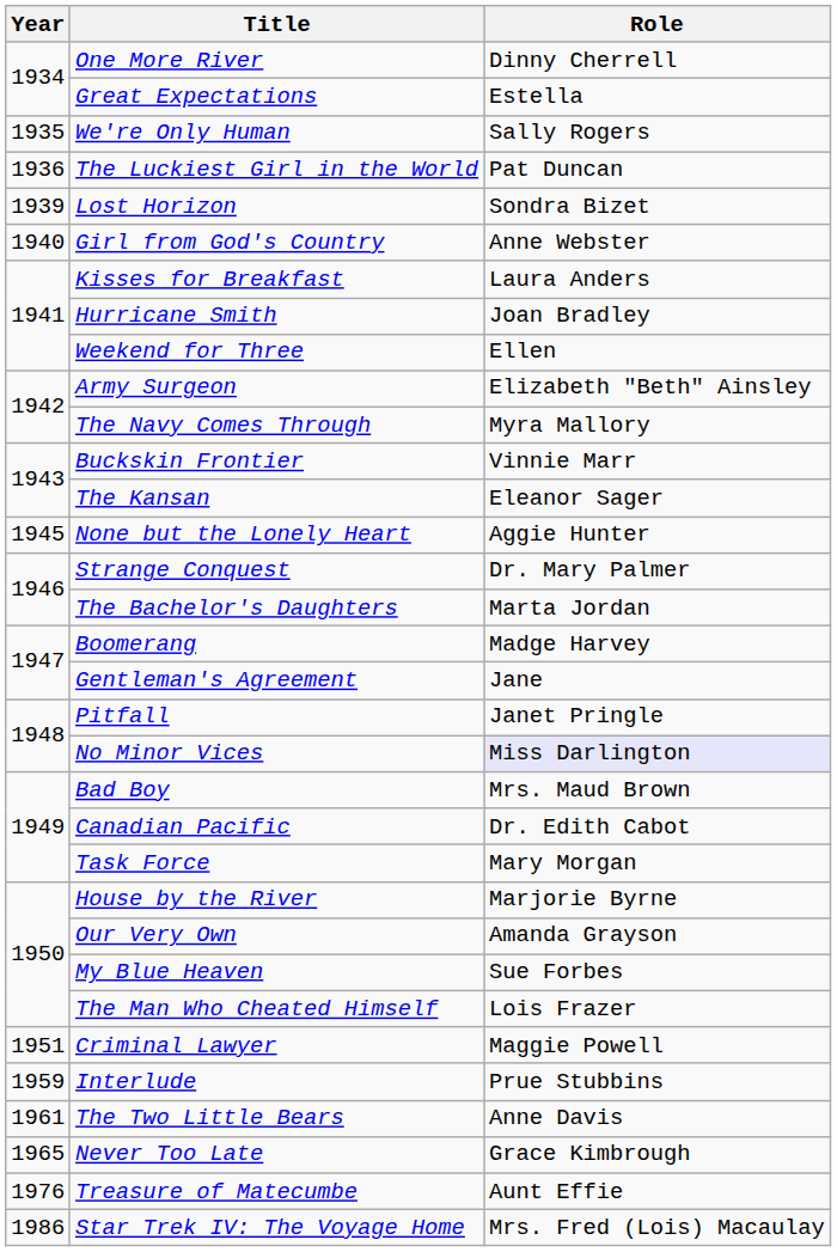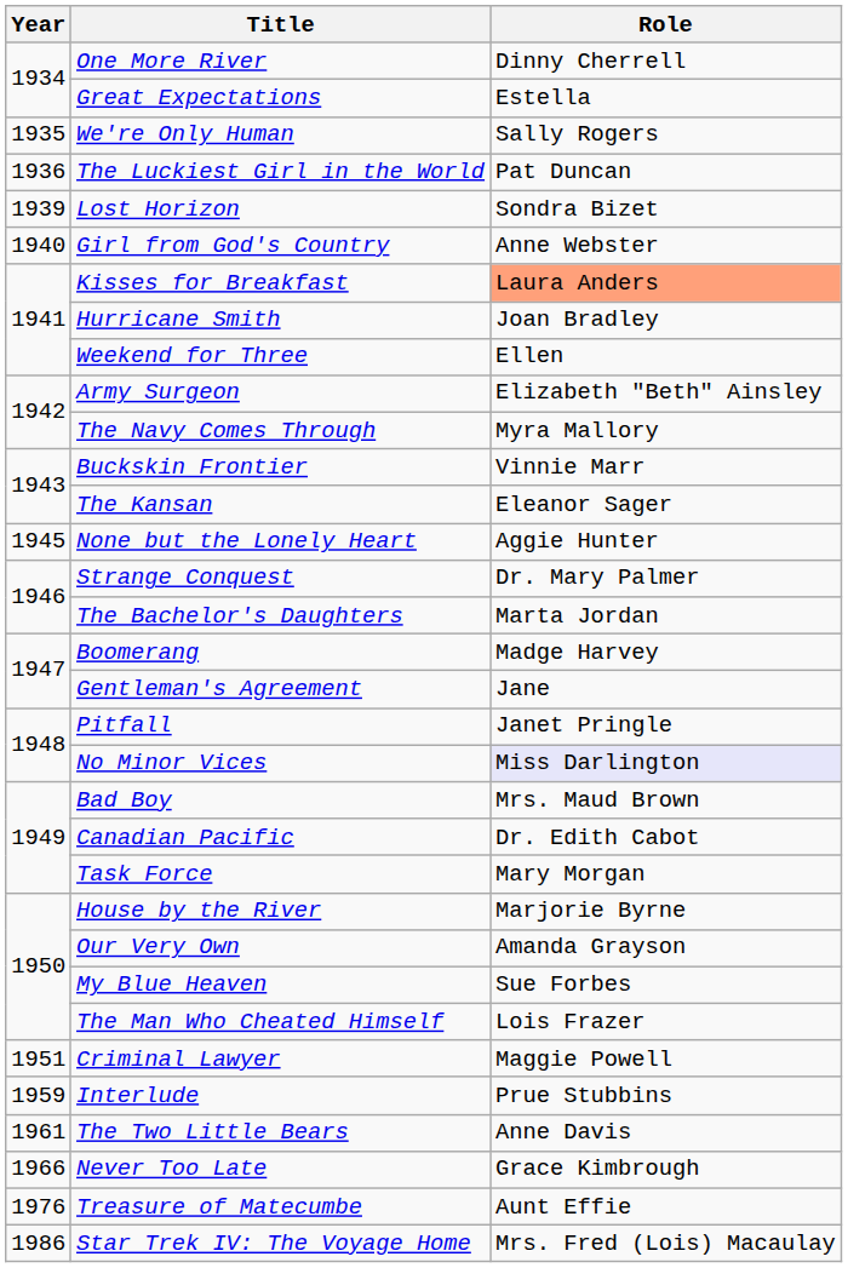Kisses for Breakfast | Role: no background -> lightsalmon background
Never Too Late | Year: 1965 -> 1966
